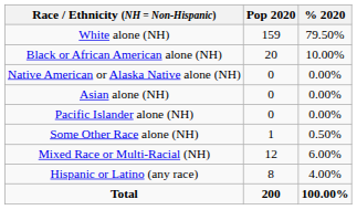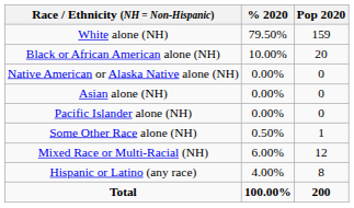columns swapped: Pop 2020 <-> % 2020
